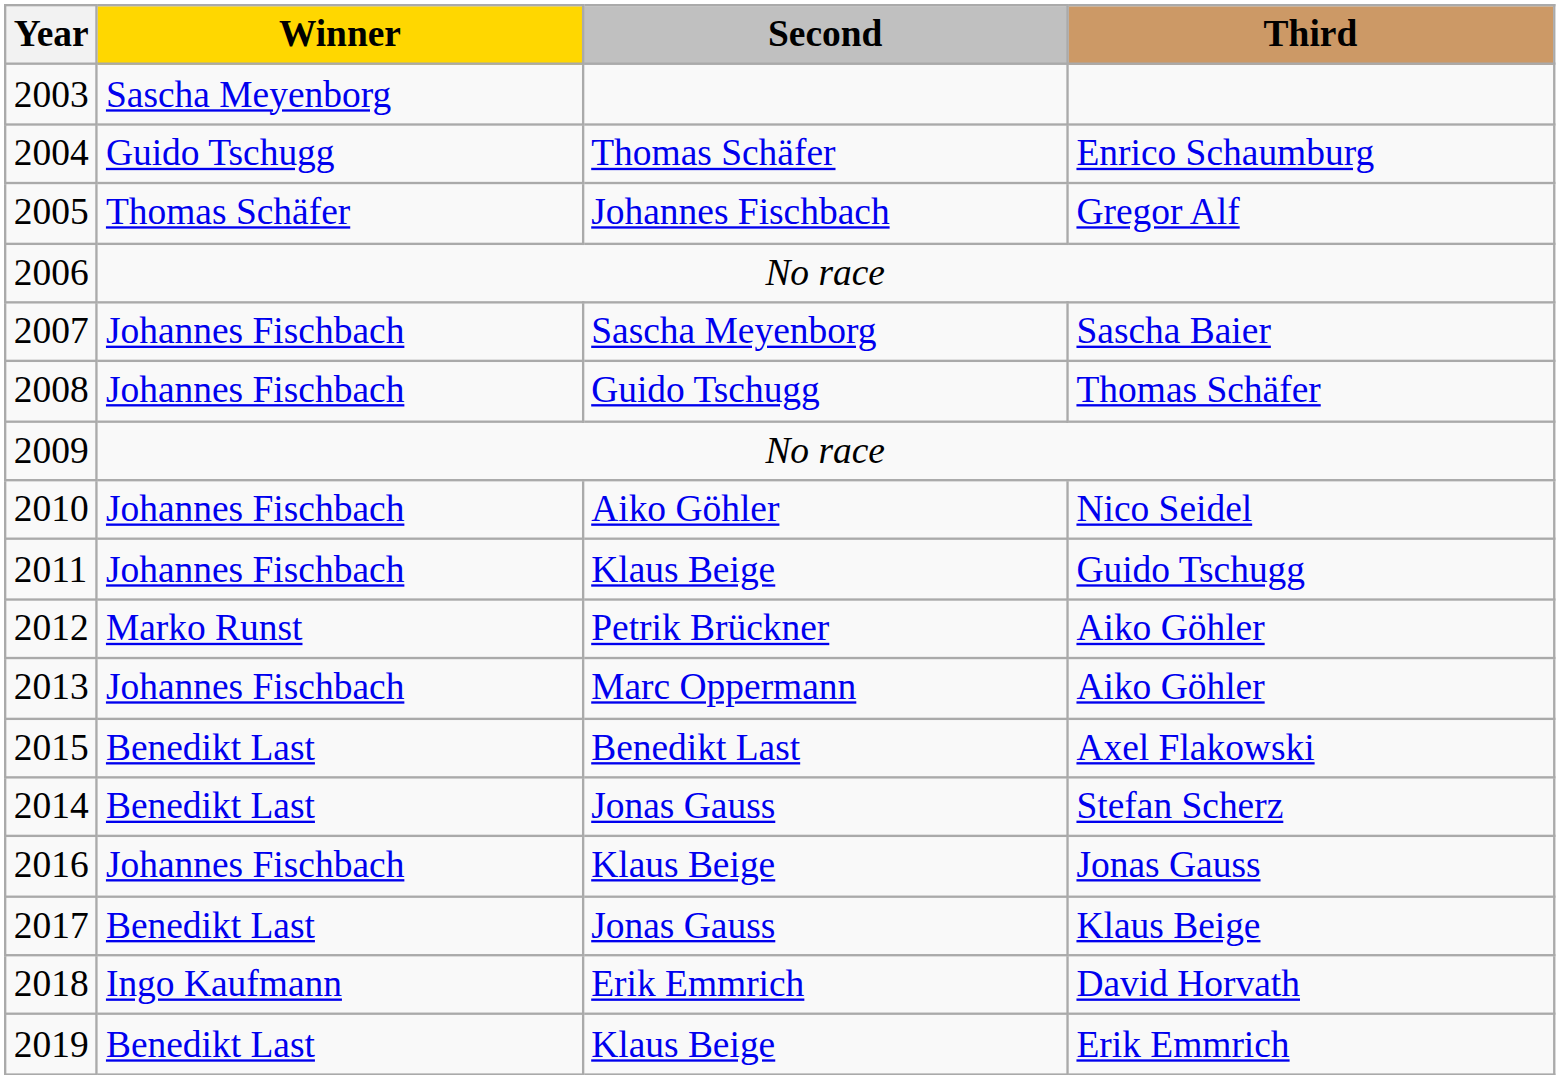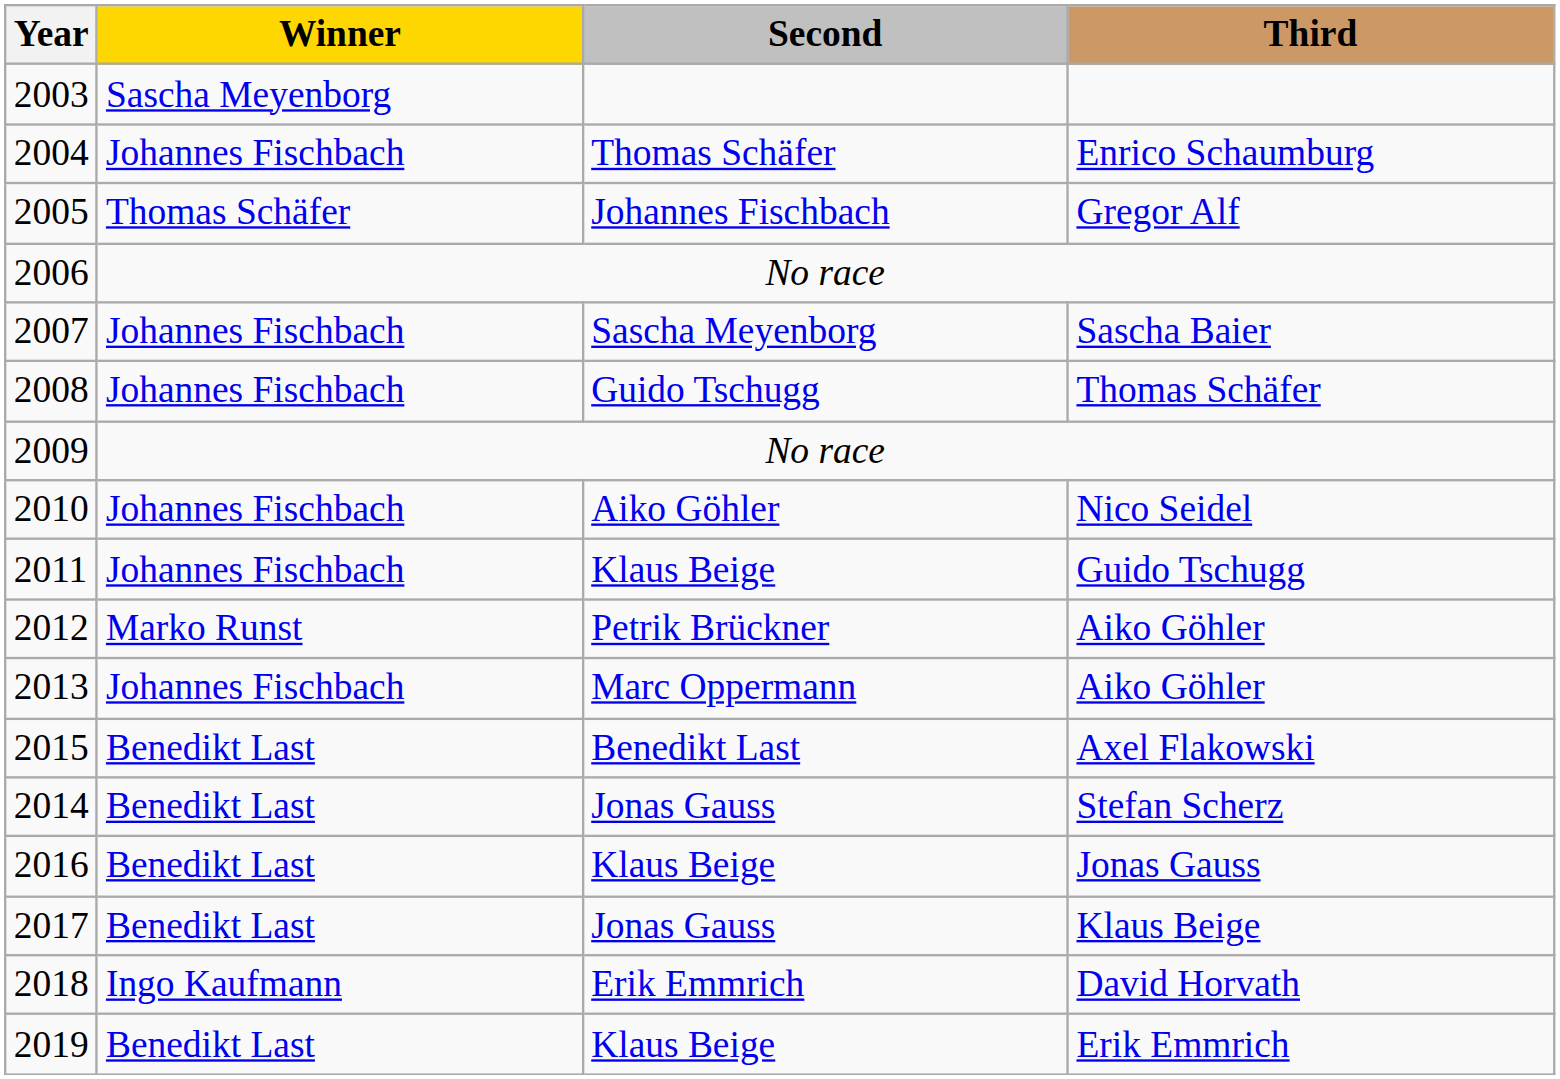2004 | Winner: Guido Tschugg -> Johannes Fischbach
2016 | Winner: Johannes Fischbach -> Benedikt Last
